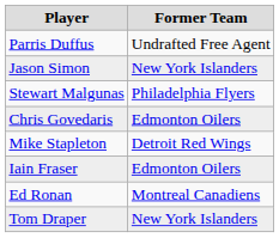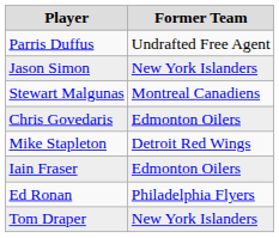Stewart Malgunas | Former Team: Philadelphia Flyers -> Montreal Canadiens
Ed Ronan | Former Team: Montreal Canadiens -> Philadelphia Flyers
